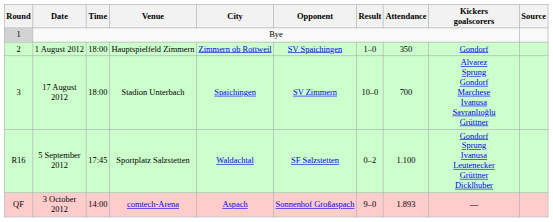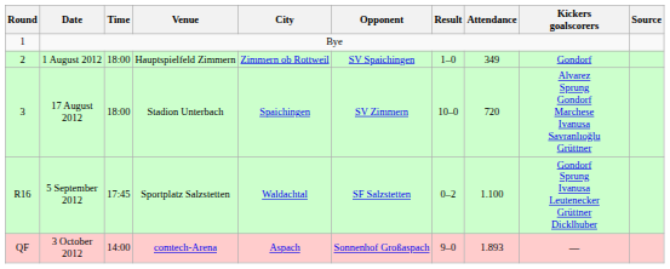Bye | Round: lightgrey background -> no background
1 August 2012 | Attendance: 350 -> 349
17 August 2012 | Attendance: 700 -> 720
